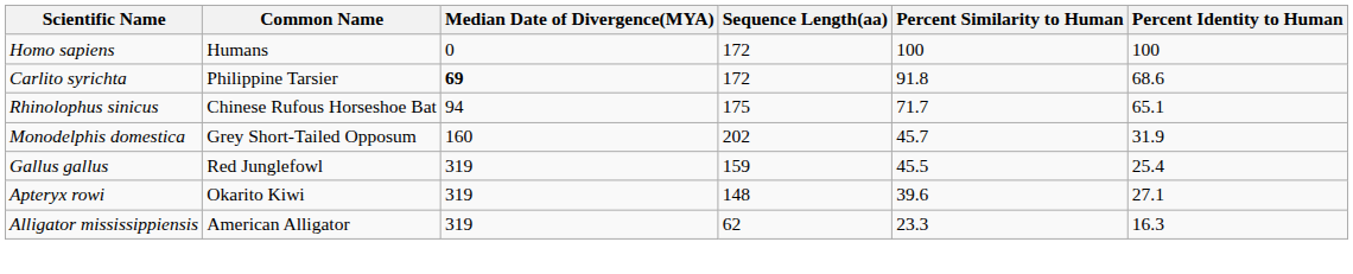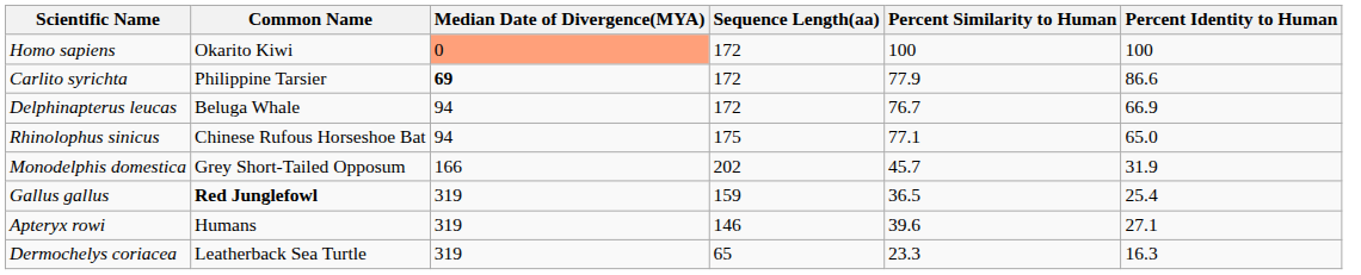Homo sapiens | Common Name: Humans -> Okarito Kiwi
Homo sapiens | Median Date of Divergence(MYA): no background -> lightsalmon background
Carlito syrichta | Percent Similarity to Human: 91.8 -> 77.9
Carlito syrichta | Percent Identity to Human: 68.6 -> 86.6
+ row: Delphinapterus leucas | Beluga Whale | 94 | 172 | 76.7 | 66.9
Rhinolophus sinicus | Percent Similarity to Human: 71.7 -> 77.1
Rhinolophus sinicus | Percent Identity to Human: 65.1 -> 65.0
Monodelphis domestica | Median Date of Divergence(MYA): 160 -> 166
Gallus gallus | Common Name: normal -> bold
Gallus gallus | Percent Similarity to Human: 45.5 -> 36.5
Apteryx rowi | Common Name: Okarito Kiwi -> Humans
Apteryx rowi | Sequence Length(aa): 148 -> 146
+ row: Dermochelys coriacea | Leatherback Sea Turtle | 319 | 65 | 23.3 | 16.3
- row: Alligator mississippiensis | American Alligator | 319 | 62 | 23.3 | 16.3
